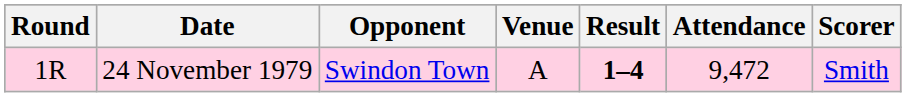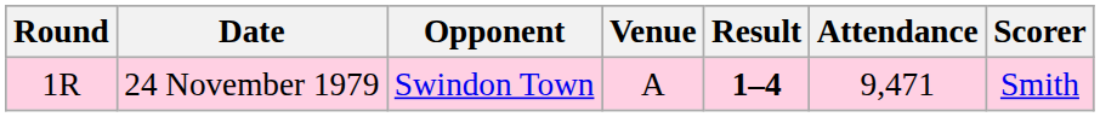24 November 1979 | Attendance: 9,472 -> 9,471
